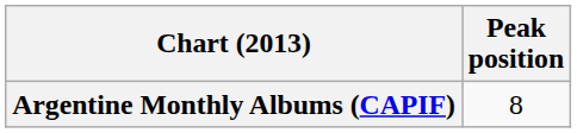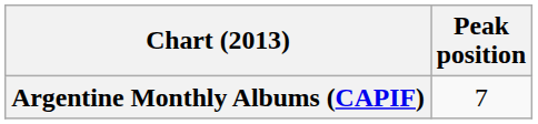Argentine Monthly Albums (CAPIF) | Peak position: 8 -> 7
